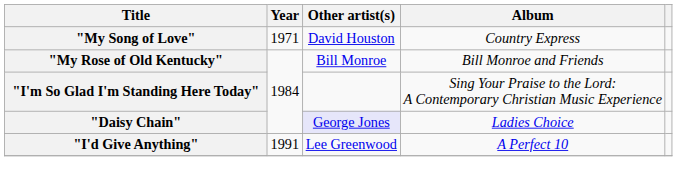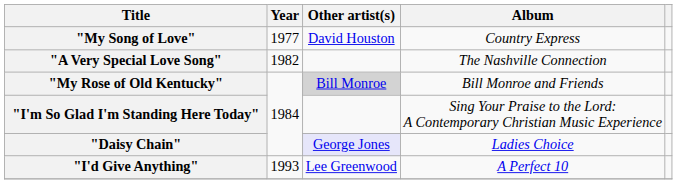"My Song of Love" | Year: 1971 -> 1977
+ row: "A Very Special Love Song" | 1982 | The Nashville Connection
"My Rose of Old Kentucky" | Other artist(s): no background -> lightgrey background
"I'd Give Anything" | Year: 1991 -> 1993
